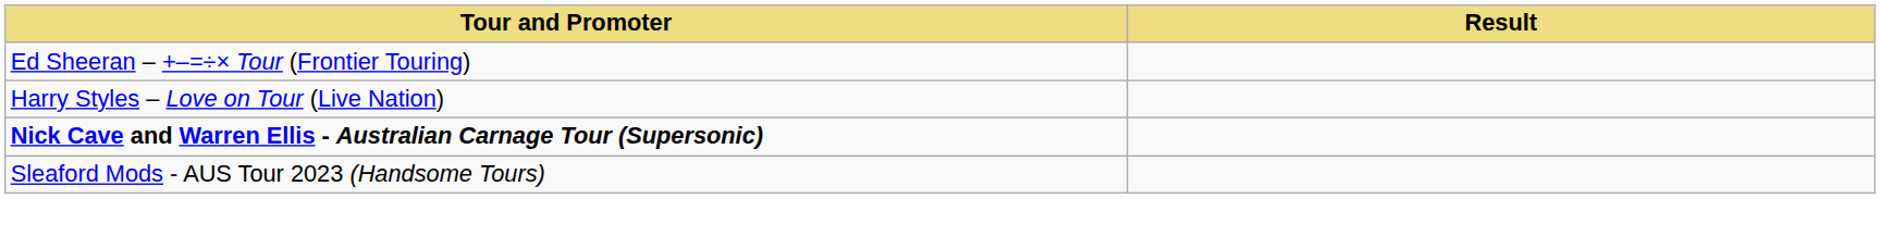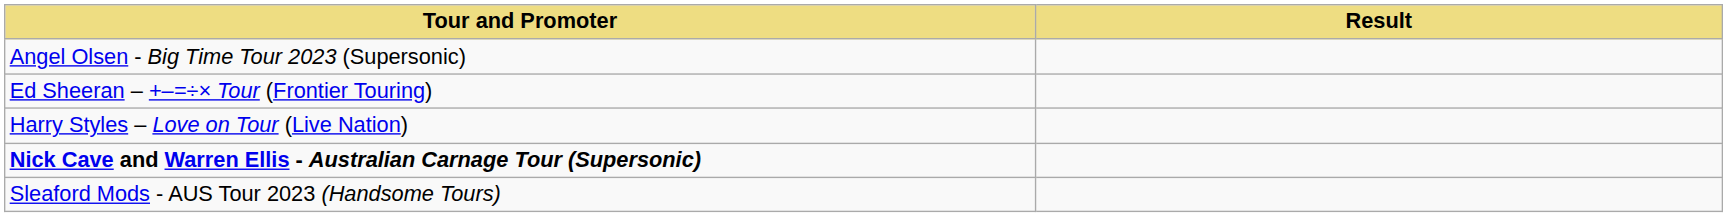+ row: Angel Olsen - Big Time Tour 2023 (Supersonic)
